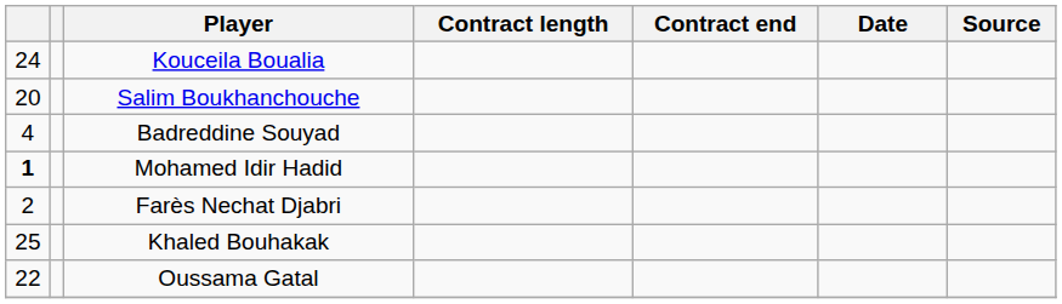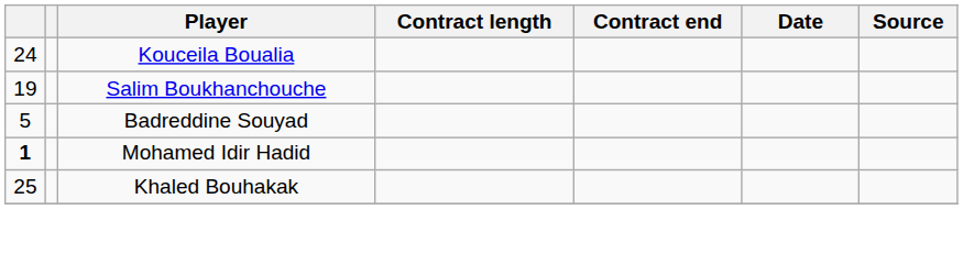Salim Boukhanchouche | column 1: 20 -> 19
Badreddine Souyad | column 1: 4 -> 5
- row: 2 | Farès Nechat Djabri
- row: 22 | Oussama Gatal
